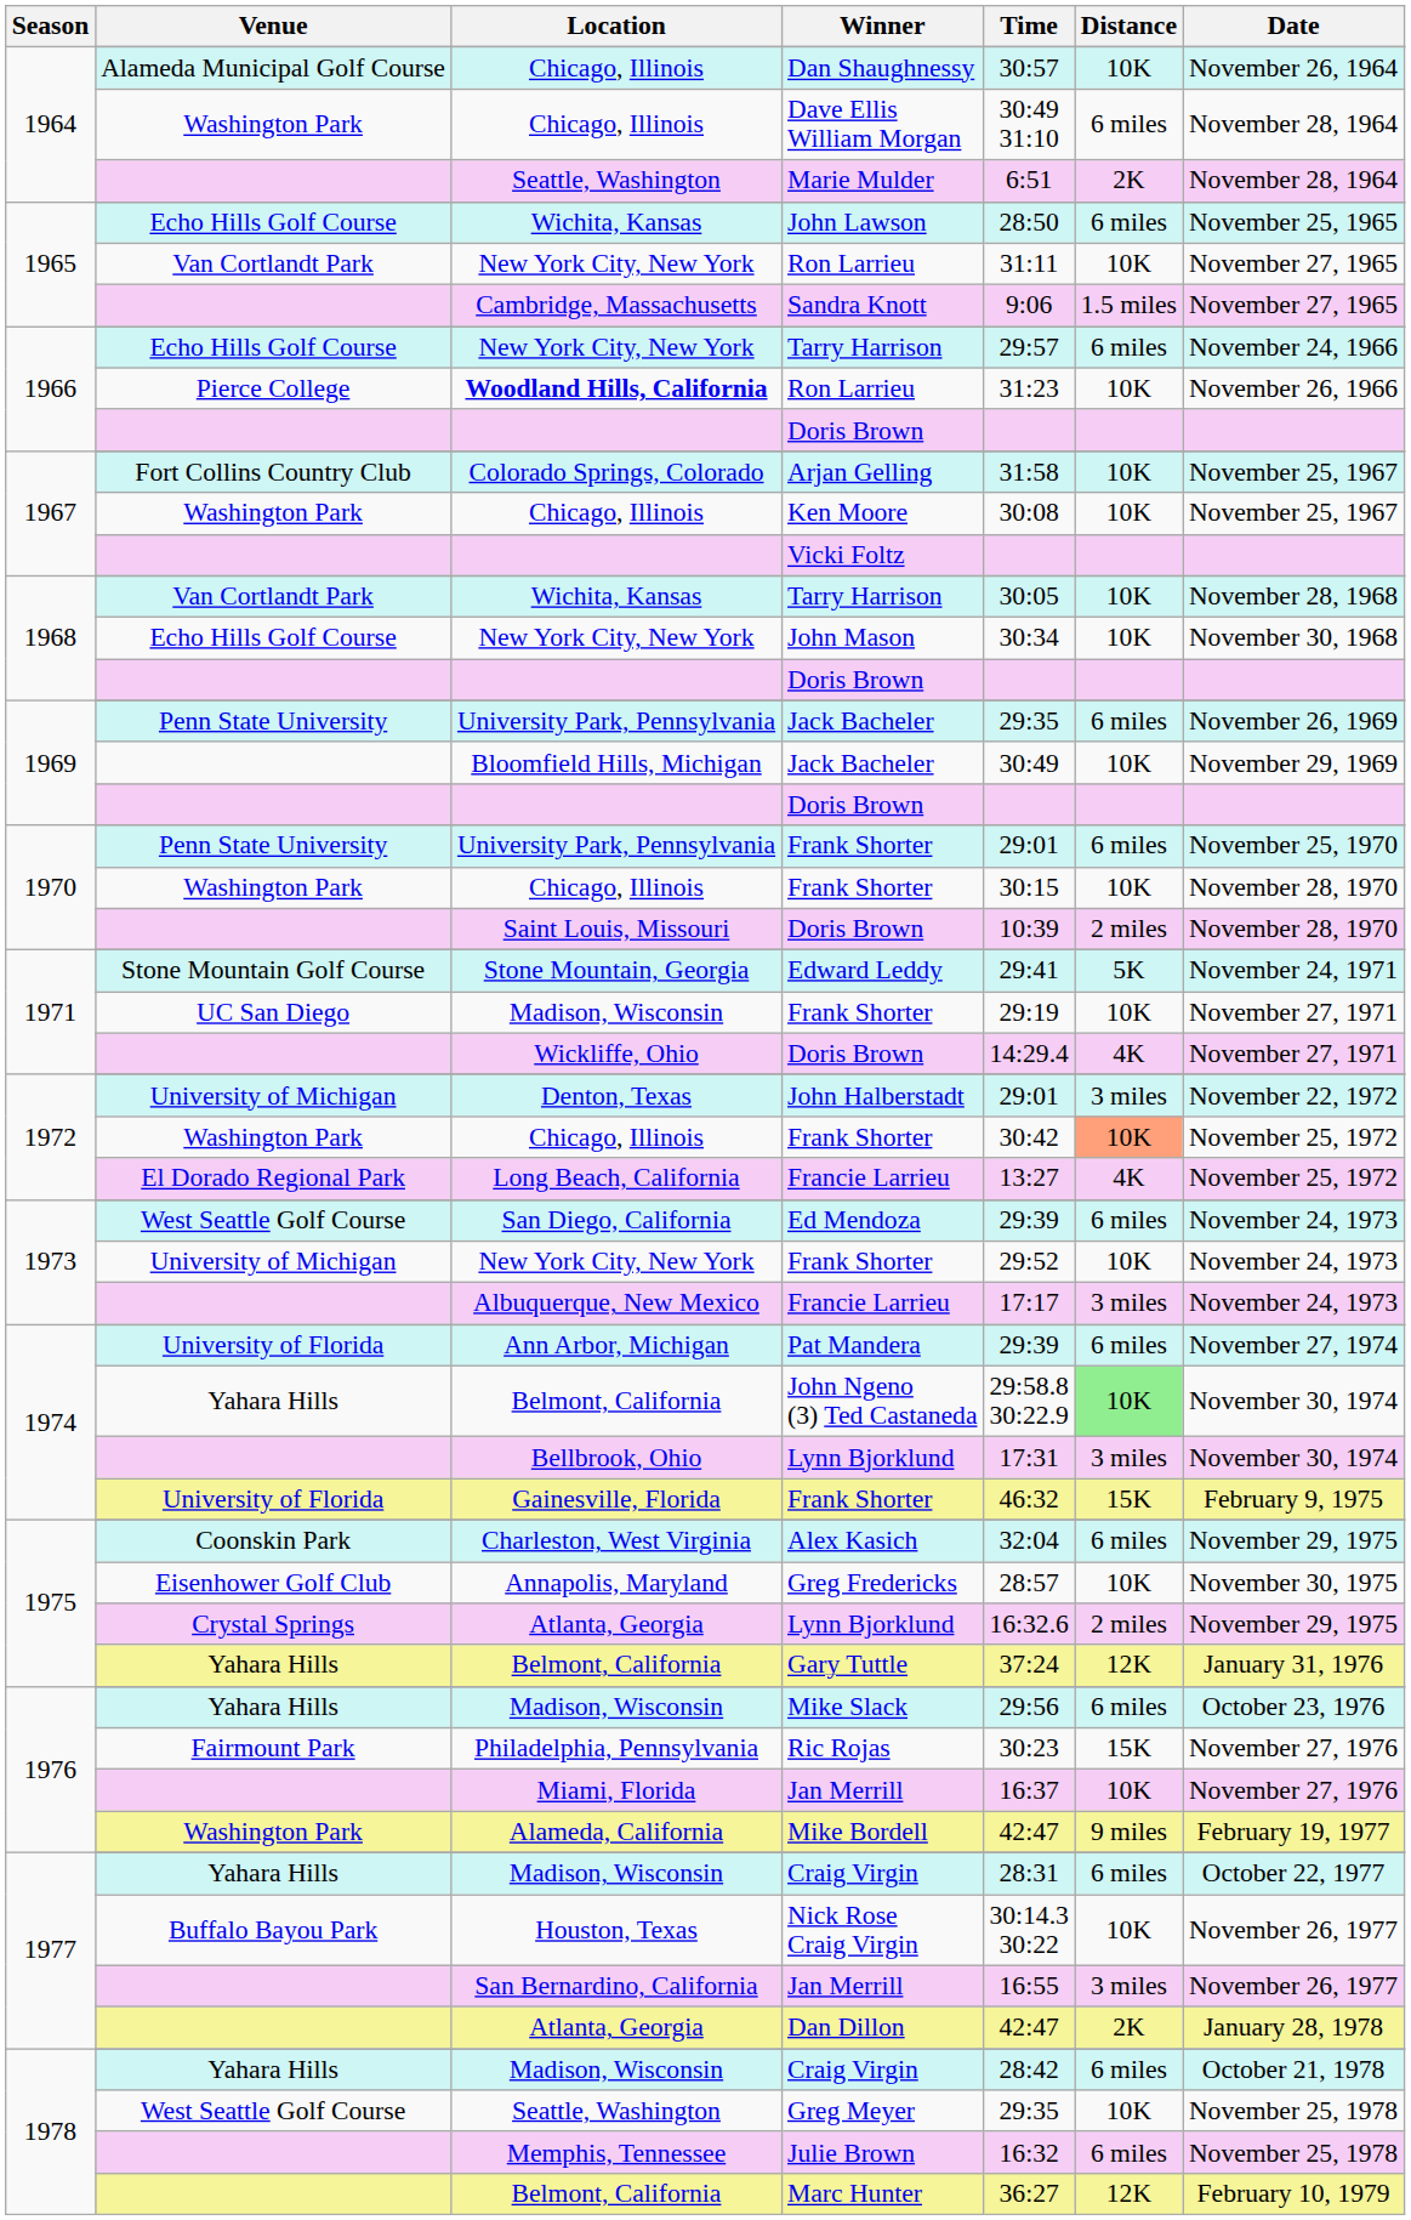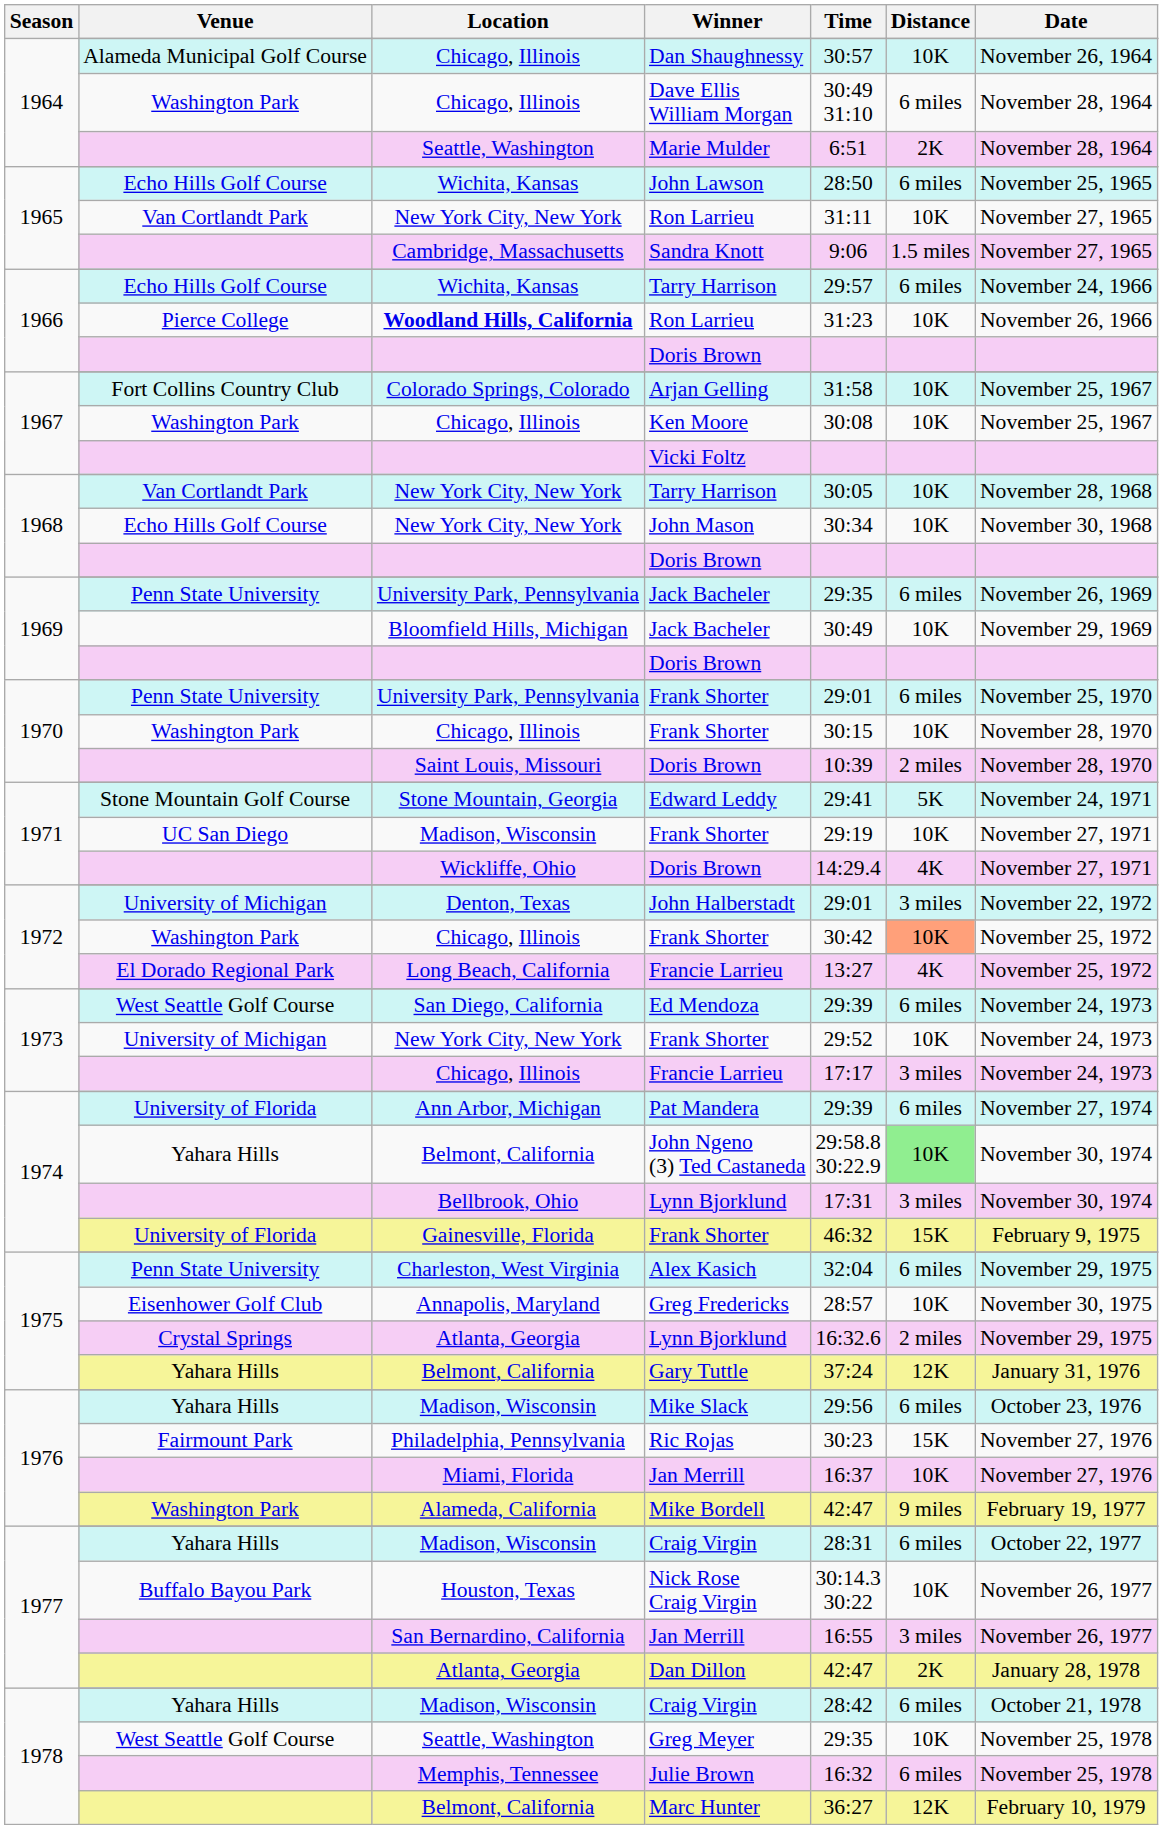1966 / Tarry Harrison | Location: New York City, New York -> Wichita, Kansas
1968 / Tarry Harrison | Location: Wichita, Kansas -> New York City, New York
1973 / Francie Larrieu | Location: Albuquerque, New Mexico -> Chicago, Illinois
Alex Kasich | Venue: Coonskin Park -> Penn State University
